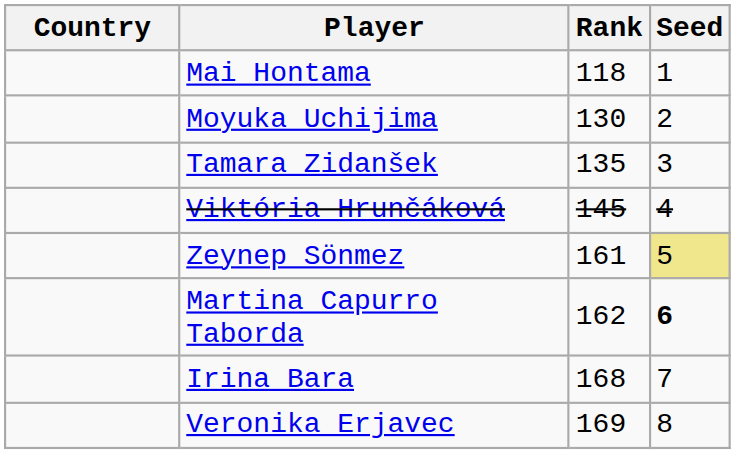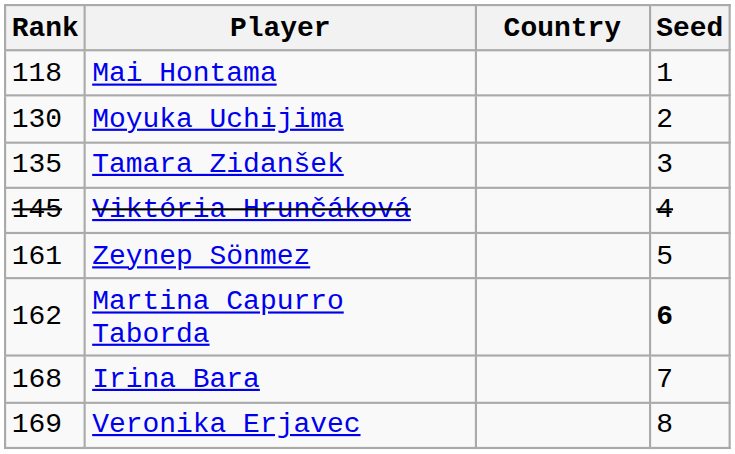columns swapped: Country <-> Rank
Zeynep Sönmez | Seed: khaki background -> no background
